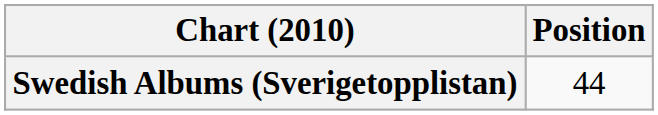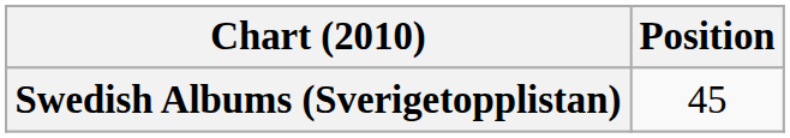Swedish Albums (Sverigetopplistan) | Position: 44 -> 45
